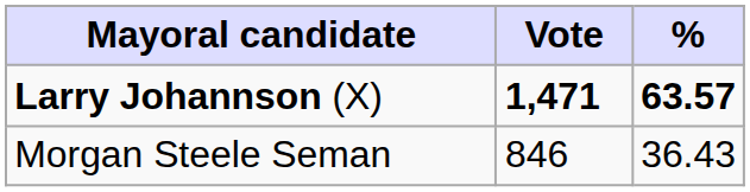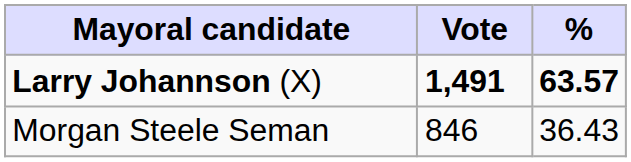Larry Johannson (X) | Vote: 1,471 -> 1,491
